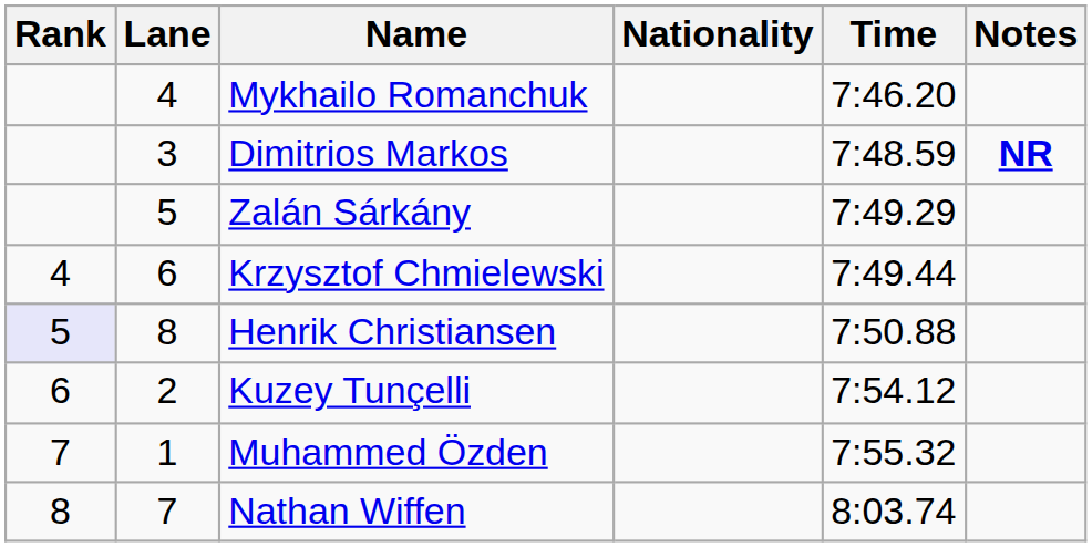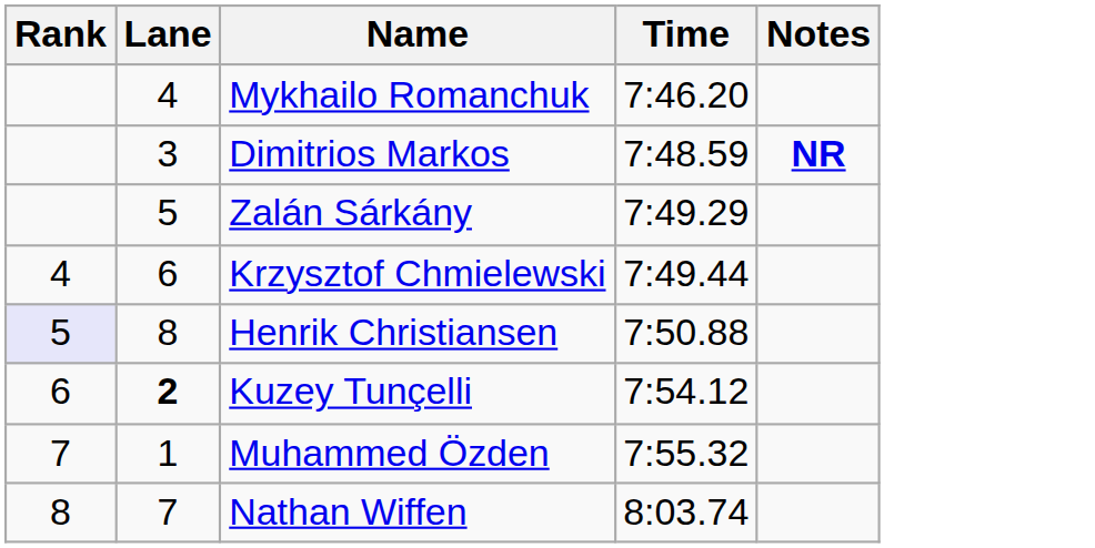- column: Nationality
Kuzey Tunçelli | Lane: normal -> bold
